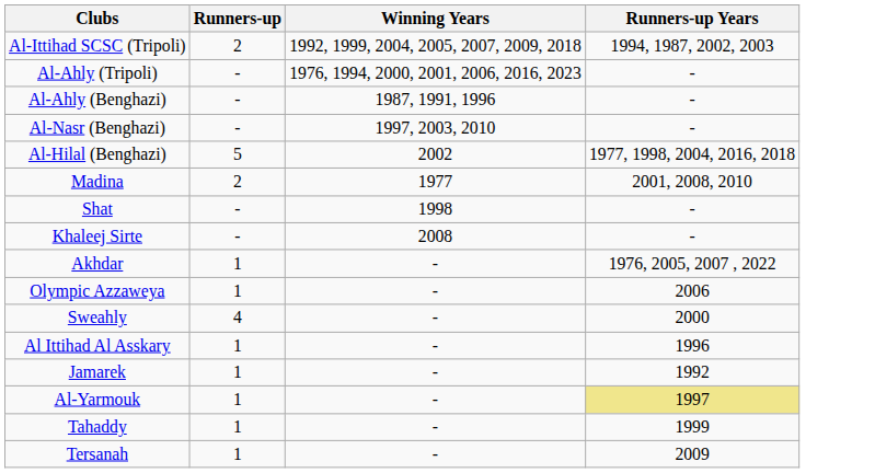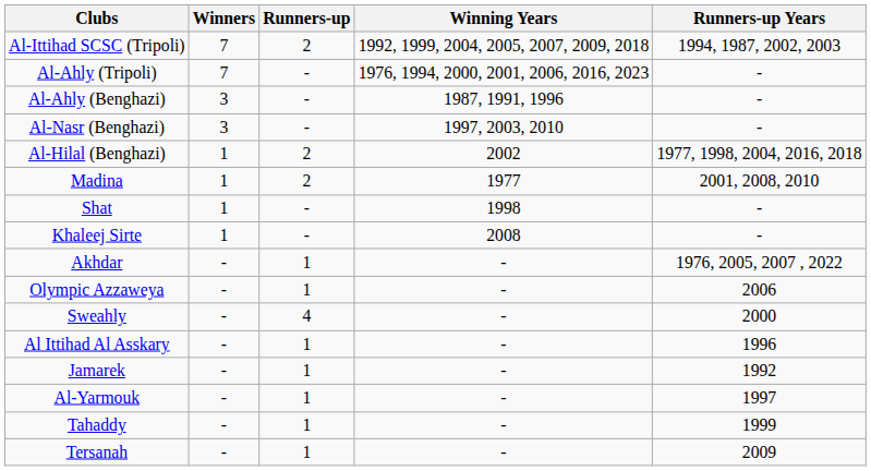+ column: Winners | 7 | 7 | 3 | 3 | 1 | 1 | 1 | 1 | - | - | - | - | - | - | - | -
Al-Hilal (Benghazi) | Runners-up: 5 -> 2
Al-Yarmouk | Runners-up Years: khaki background -> no background
